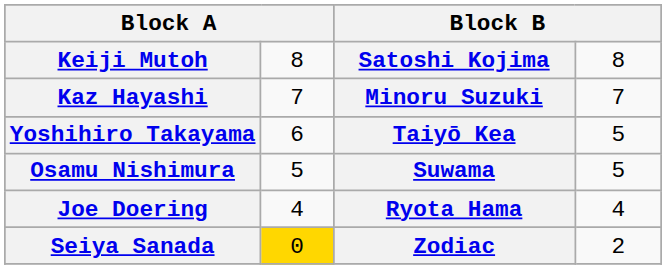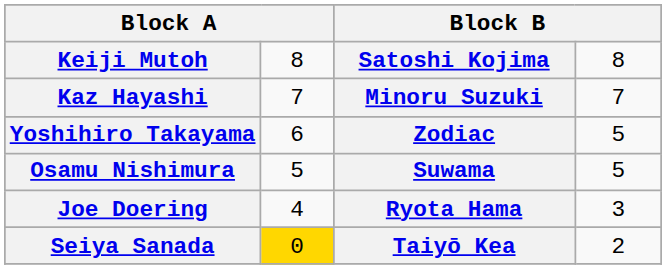Yoshihiro Takayama | column 3: Taiyō Kea -> Zodiac
Joe Doering | column 4: 4 -> 3
Seiya Sanada | column 3: Zodiac -> Taiyō Kea
